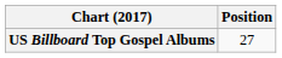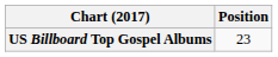US Billboard Top Gospel Albums | Position: 27 -> 23
